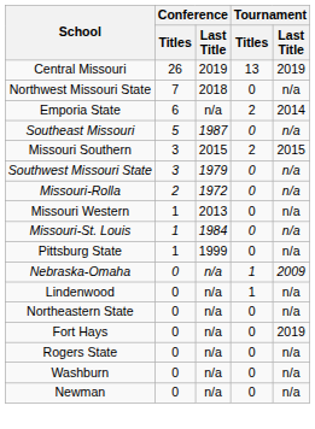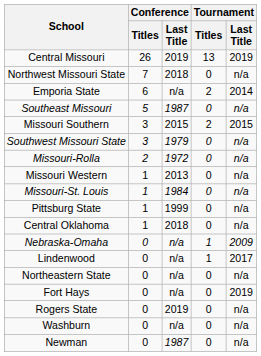+ row: Central Oklahoma | 1 | 2018 | 0 | n/a
Lindenwood | Tournament / Last Title: n/a -> 2017
Rogers State | Conference / Last Title: n/a -> 2019
Newman | Conference / Last Title: n/a -> 1987
